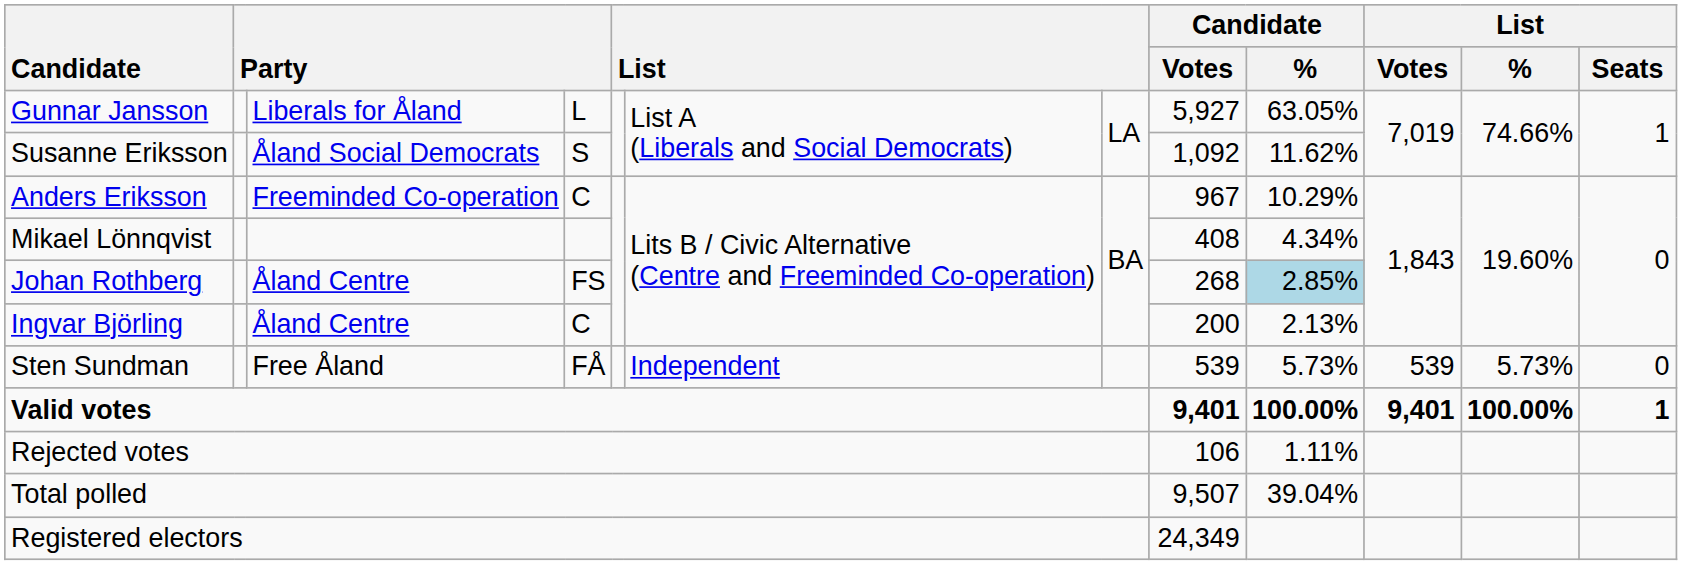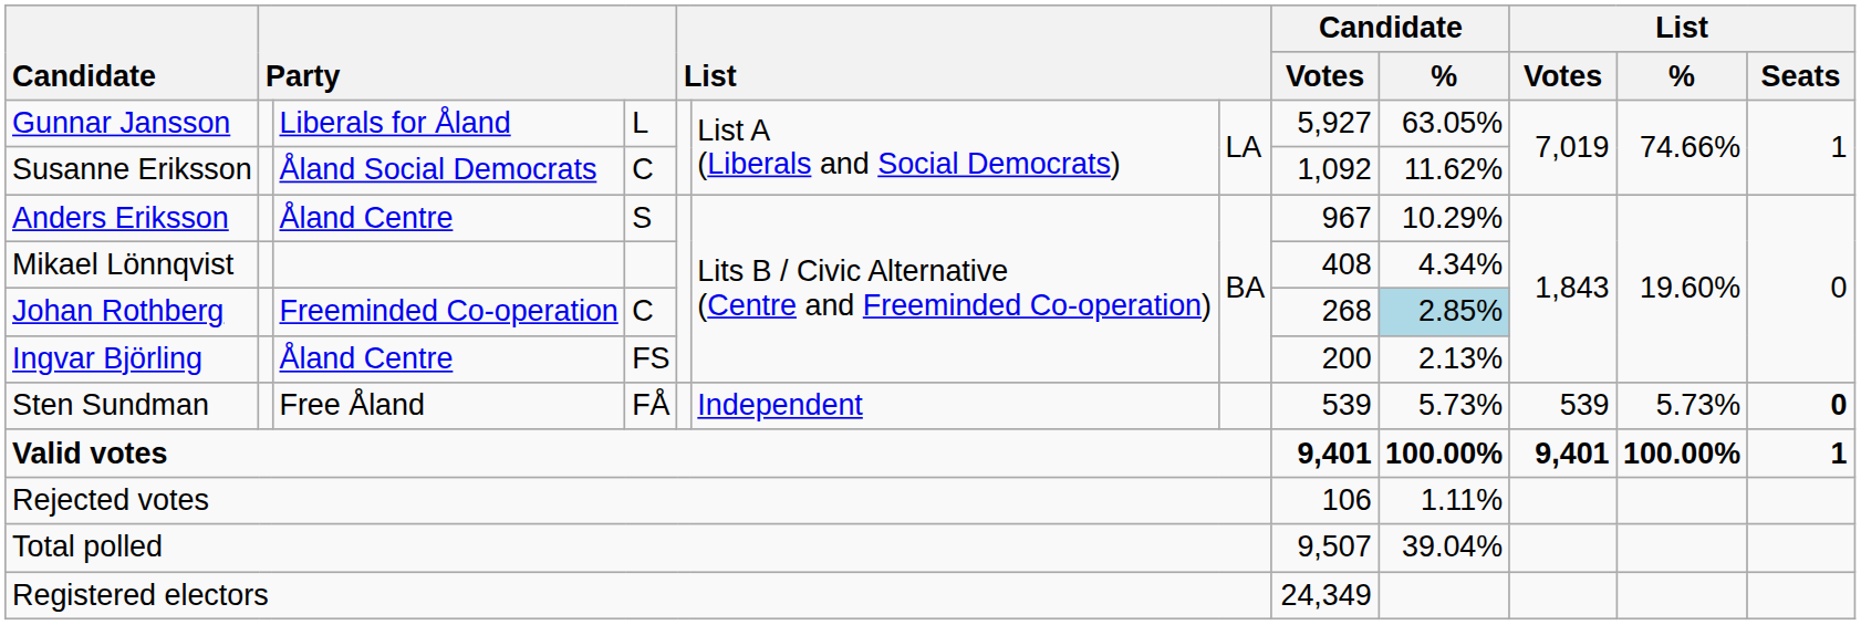Susanne Eriksson | column 4: S -> C
Anders Eriksson | column 3: Freeminded Co-operation -> Åland Centre
Anders Eriksson | column 4: C -> S
Johan Rothberg | column 3: Åland Centre -> Freeminded Co-operation
Johan Rothberg | column 4: FS -> C
Ingvar Björling | column 4: C -> FS
Sten Sundman | List / Seats: normal -> bold
